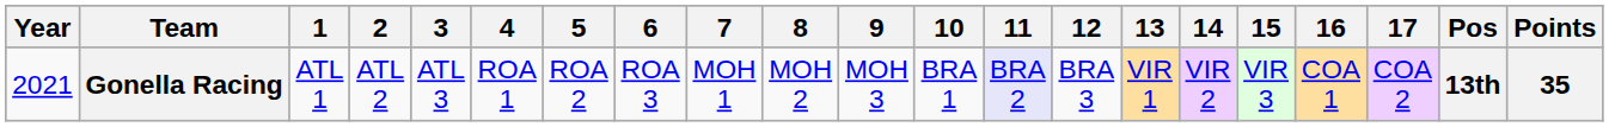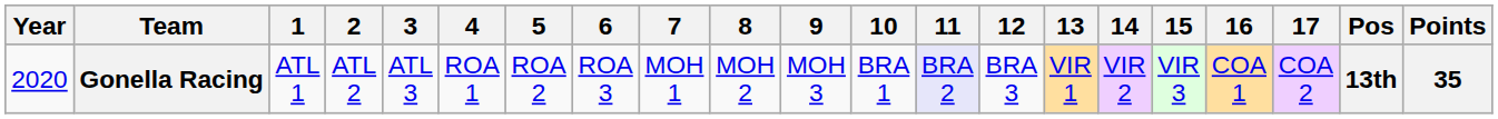Gonella Racing | Year: 2021 -> 2020
